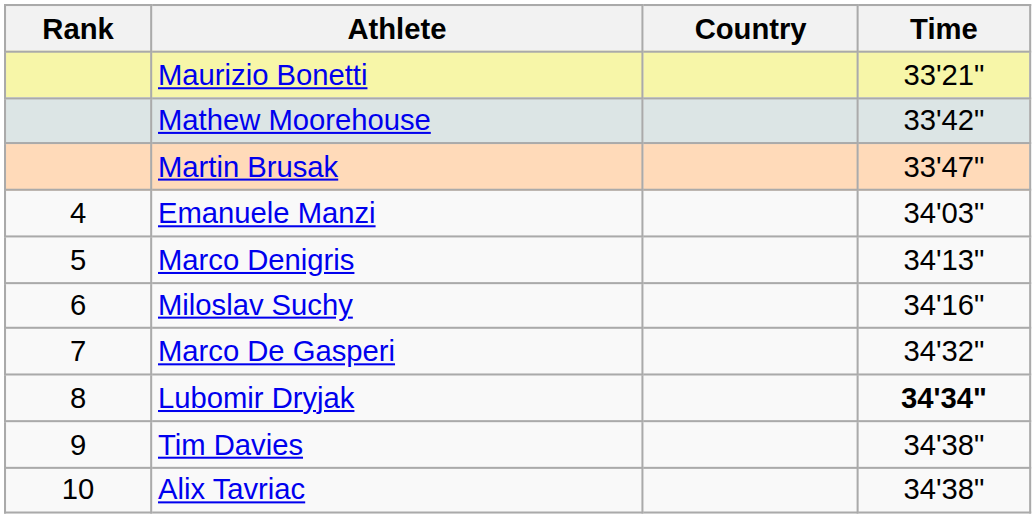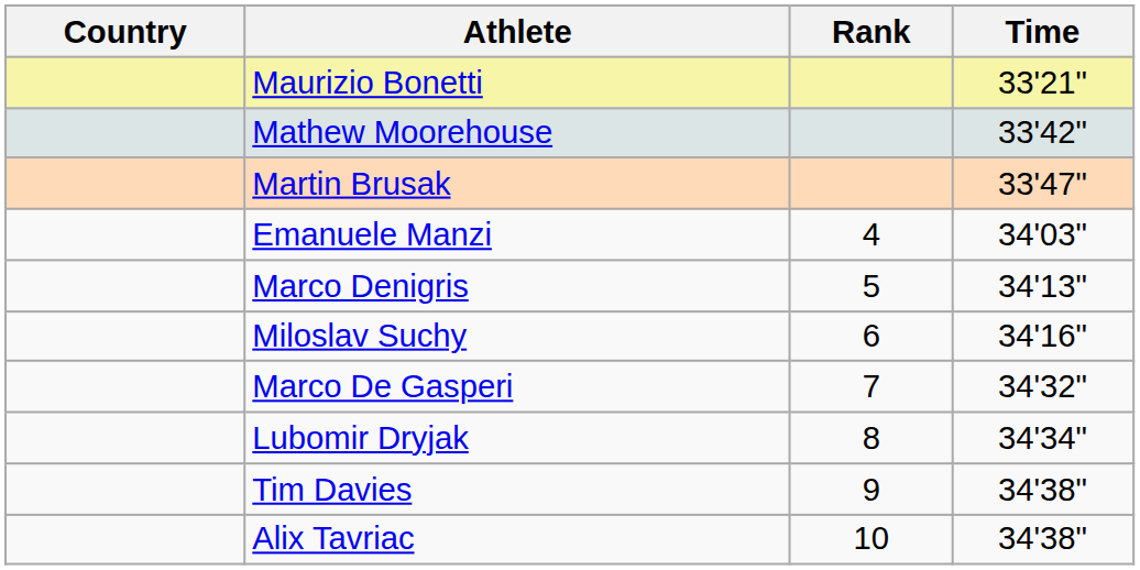columns swapped: Rank <-> Country
Lubomir Dryjak | Time: bold -> normal
